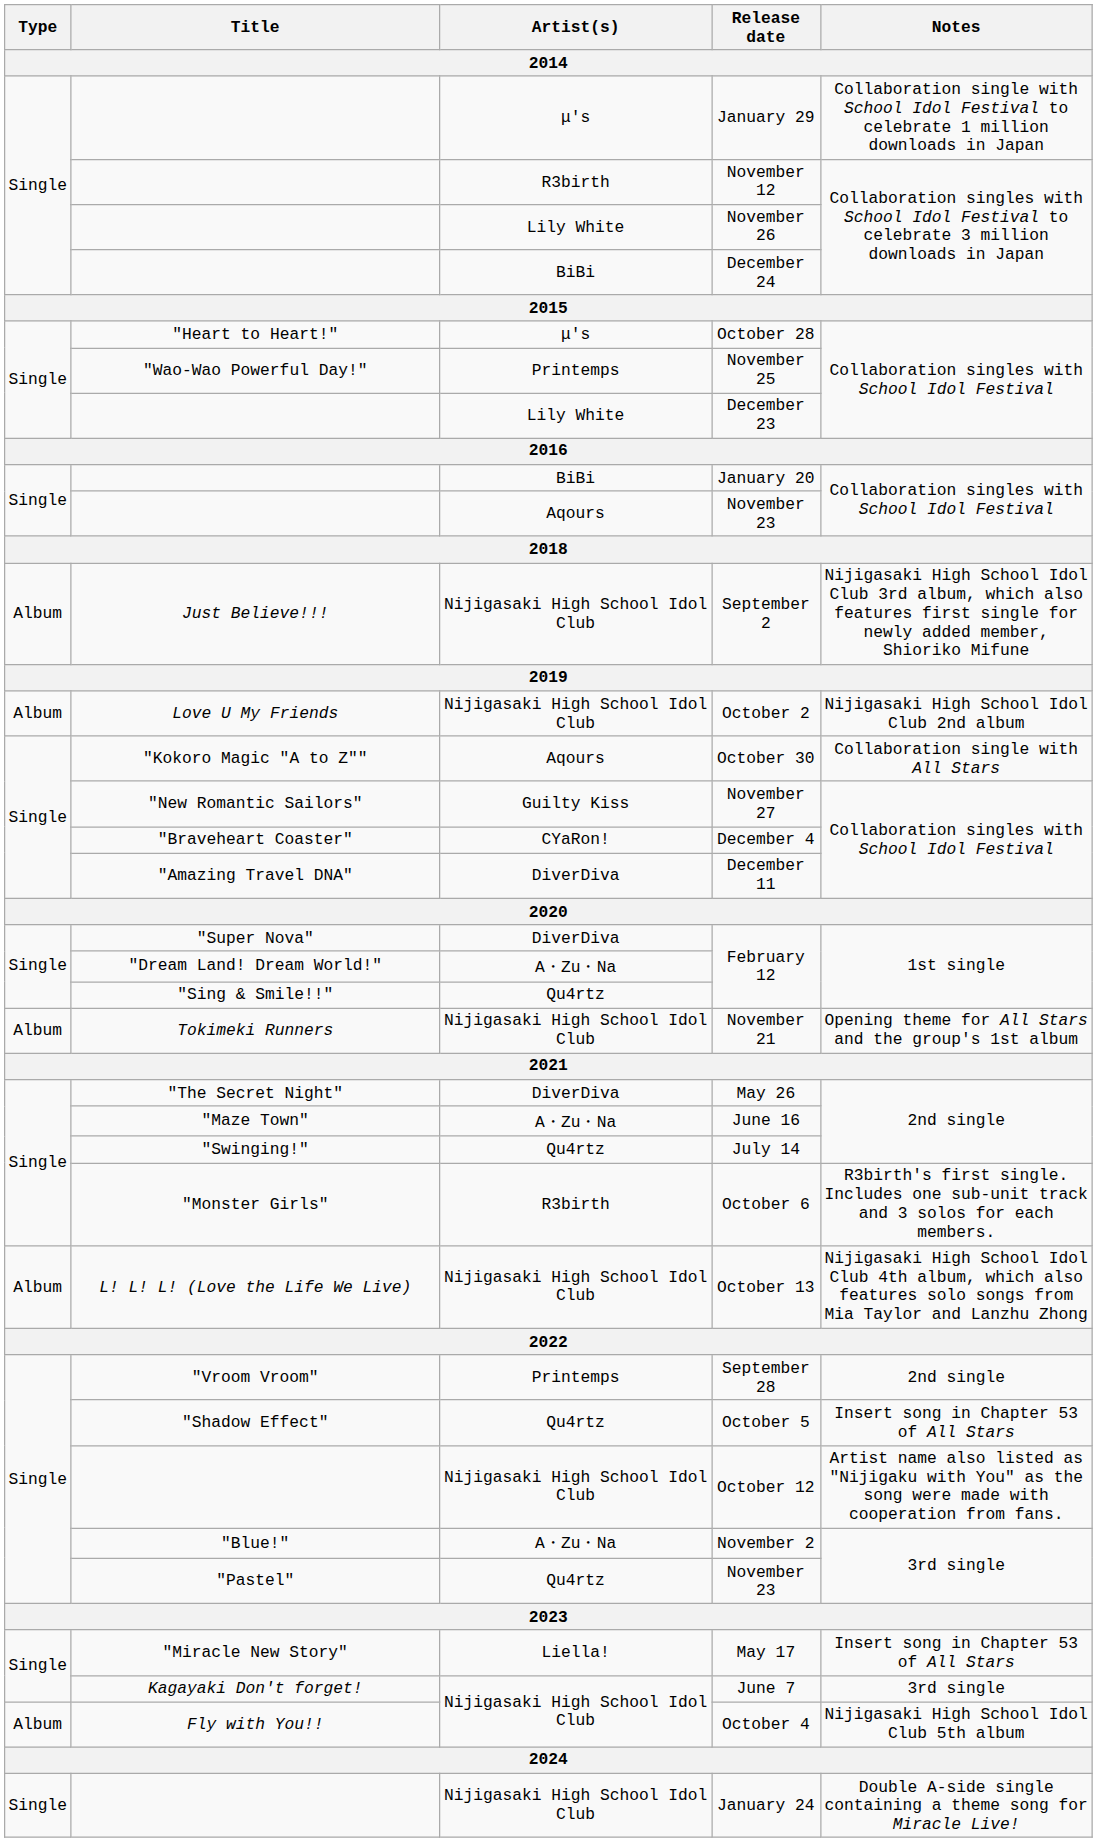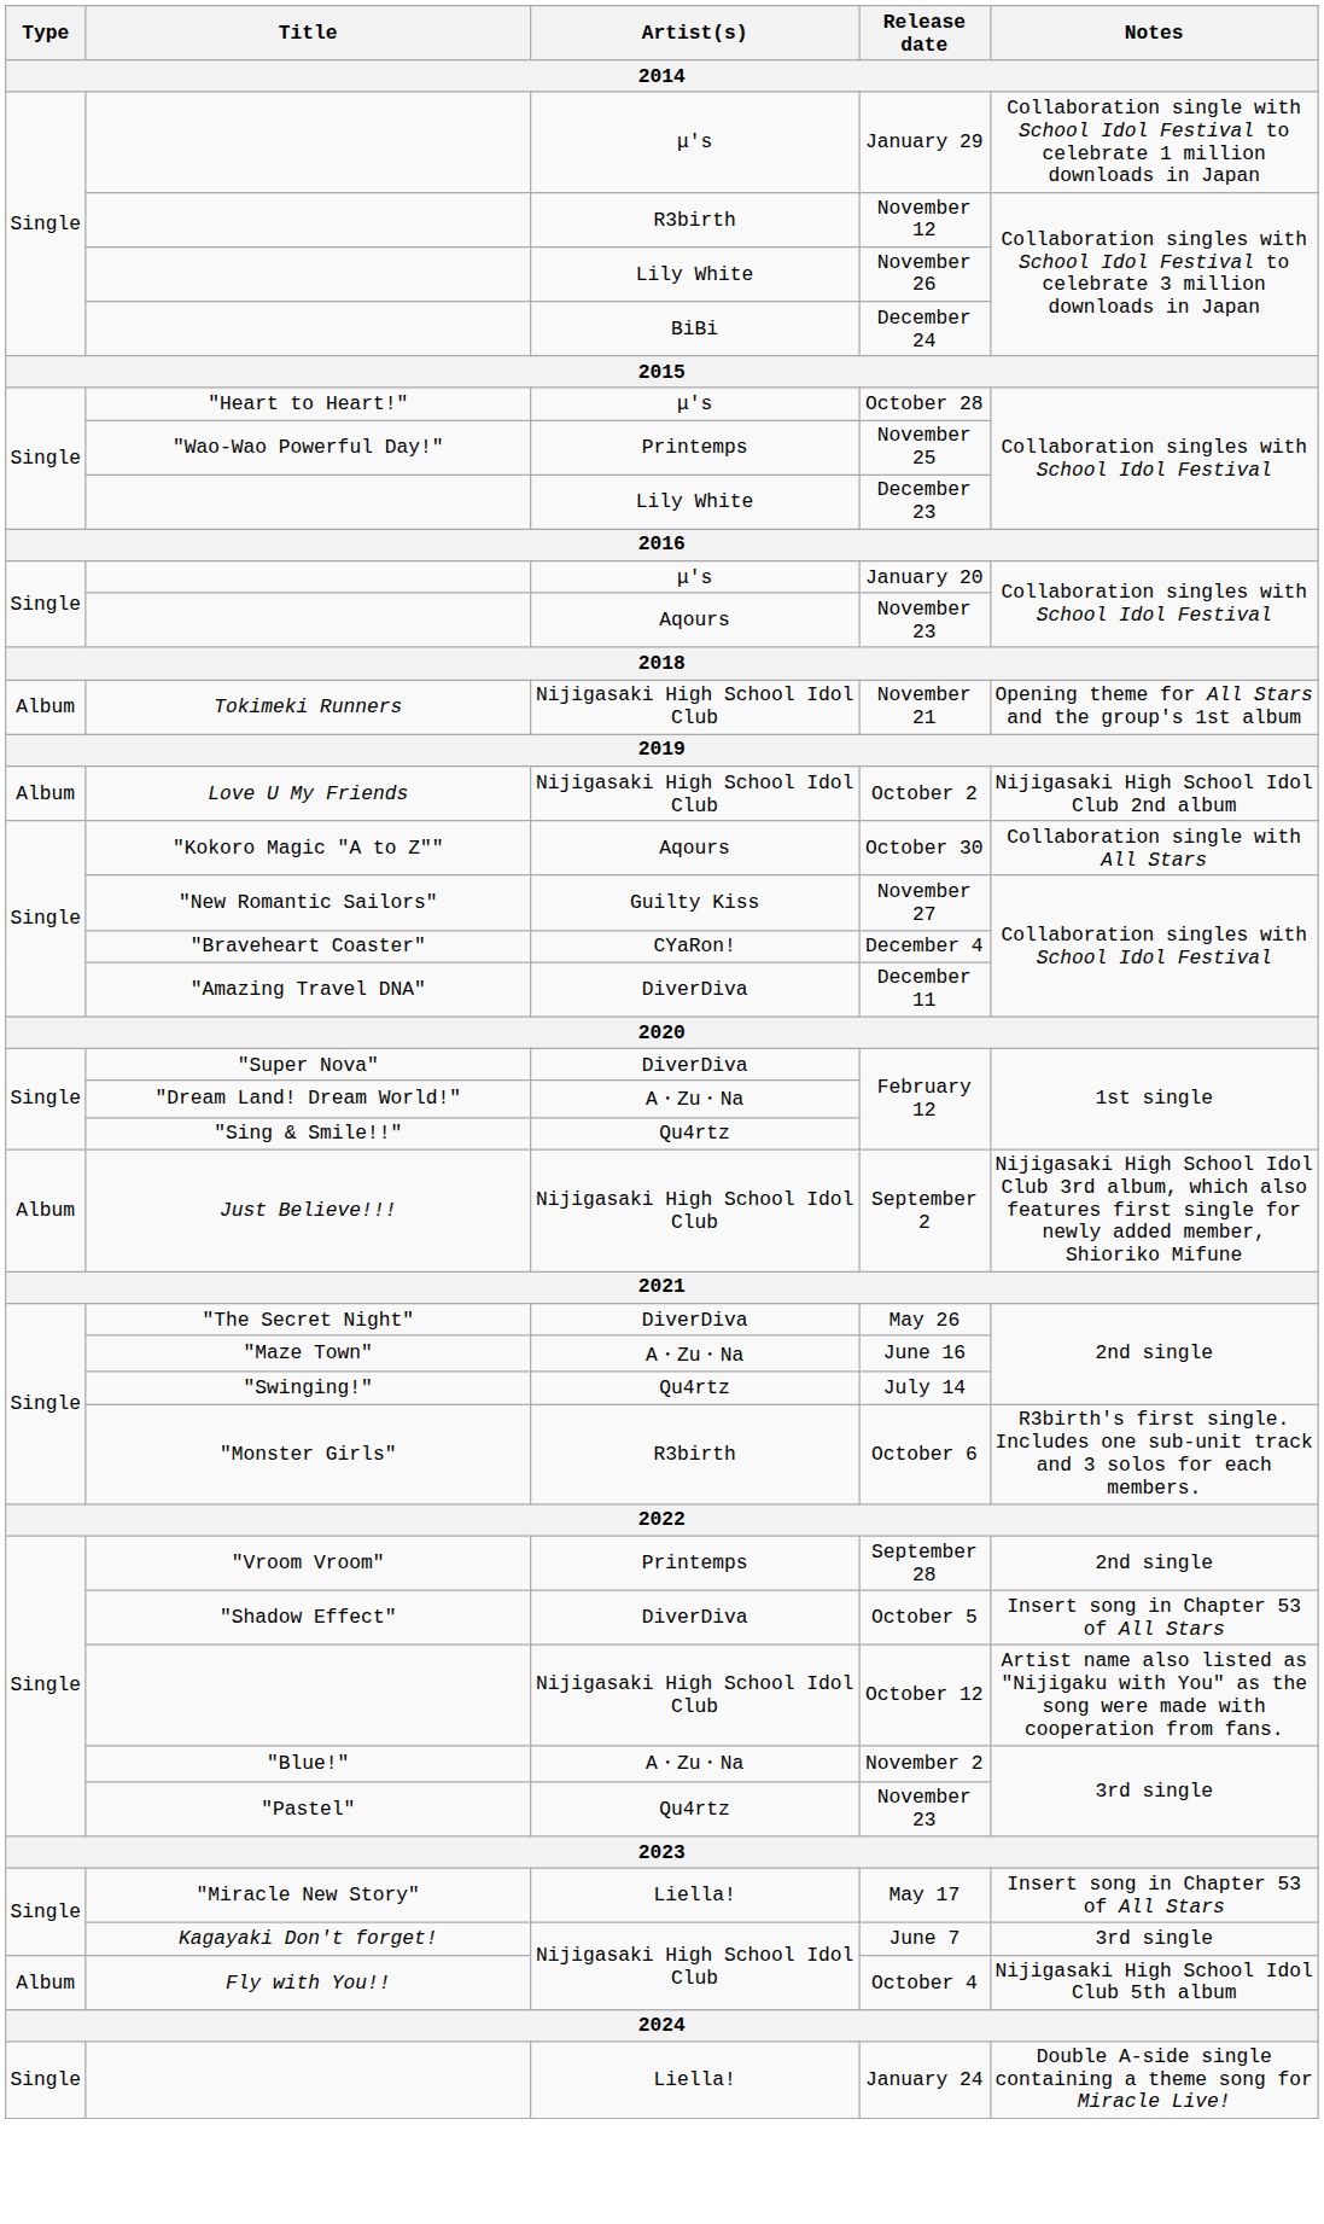January 20 | Artist(s): BiBi -> μ's
rows swapped: November 21 <-> September 2
- row: Album | L! L! L! (Love the Life We Live) | Nijigasaki High School Idol Club | October 13 | Nijigasaki High School Idol Club 4th album, which also features solo songs from Mia Taylor and Lanzhu Zhong
October 5 | Artist(s): Qu4rtz -> DiverDiva
January 24 | Artist(s): Nijigasaki High School Idol Club -> Liella!
